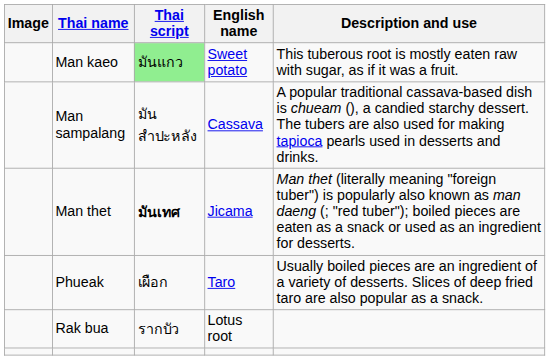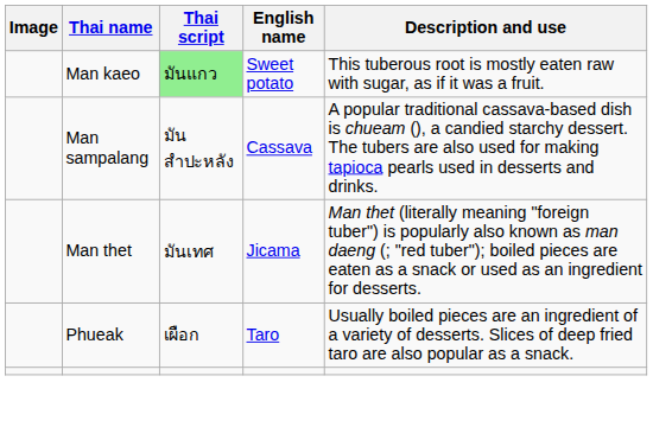Man thet | Thai script: bold -> normal
- row: Rak bua | รากบัว | Lotus root
